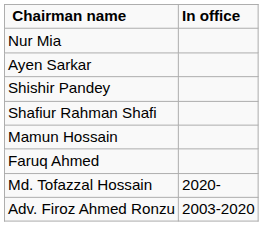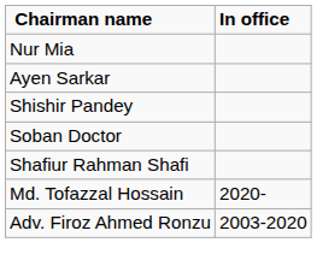+ row: Soban Doctor
- row: Mamun Hossain
- row: Faruq Ahmed
